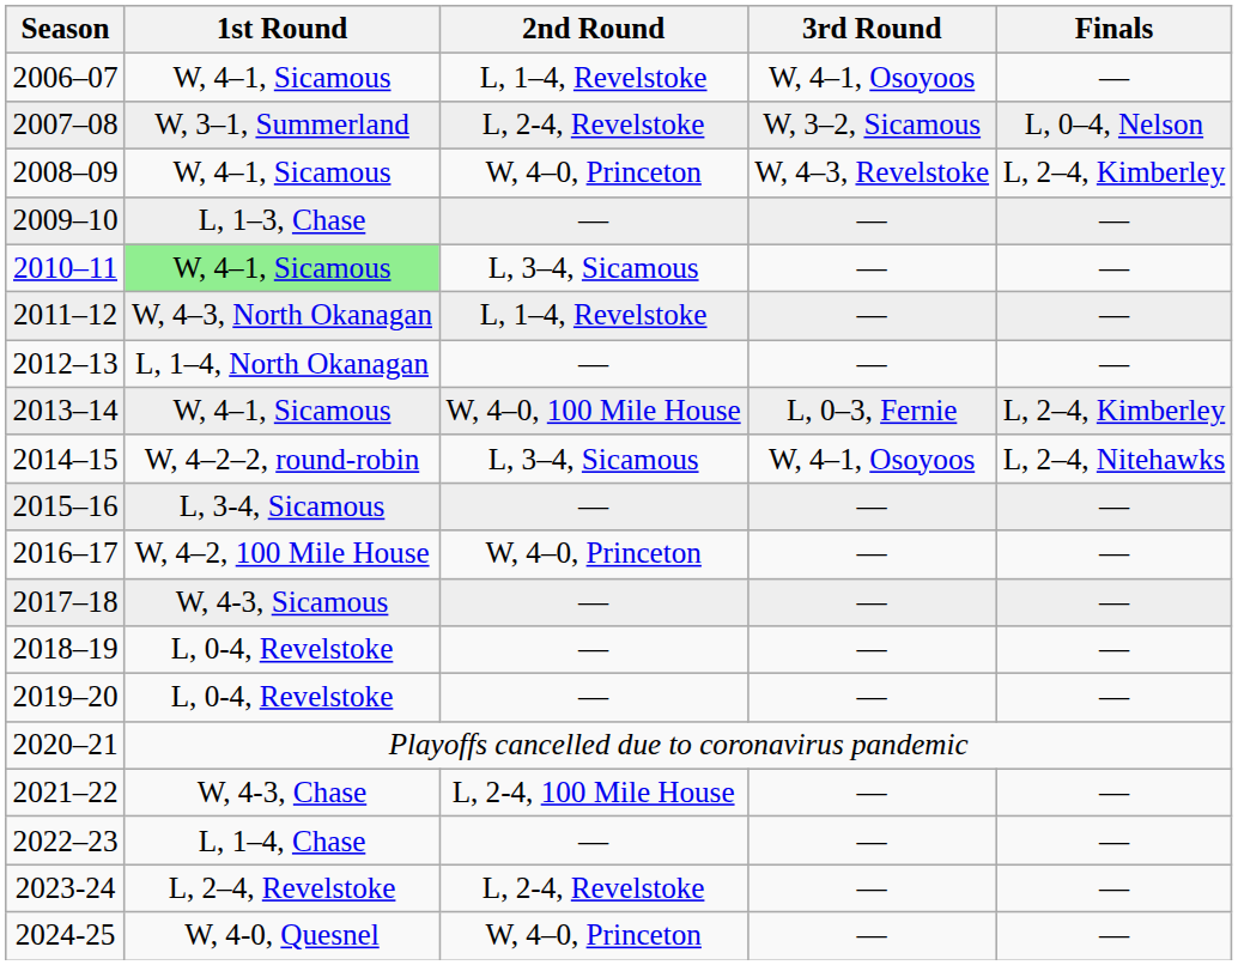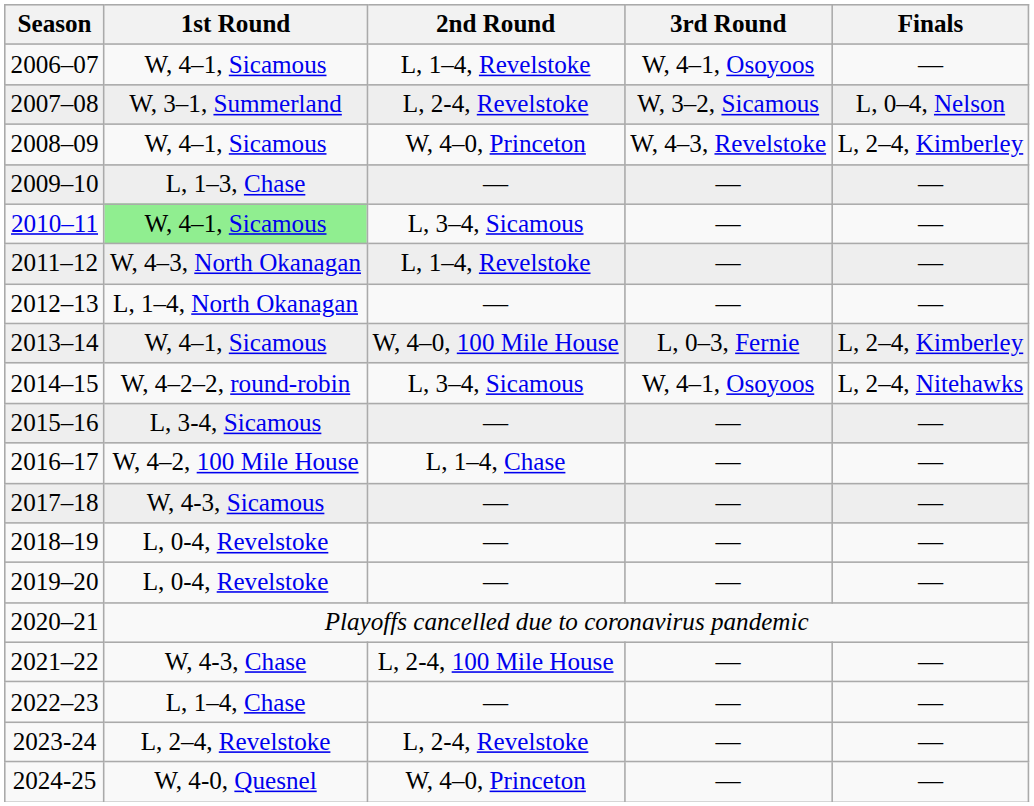2016–17 | 2nd Round: W, 4–0, Princeton -> L, 1–4, Chase
